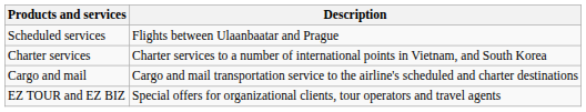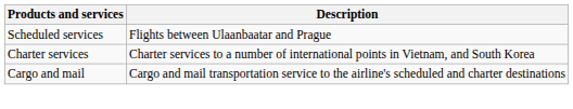- row: EZ TOUR and EZ BIZ | Special offers for organizational clients, tour operators and travel agents
